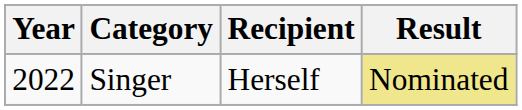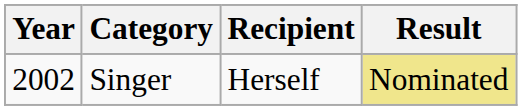Singer | Year: 2022 -> 2002
